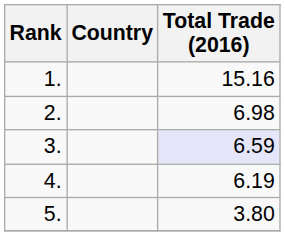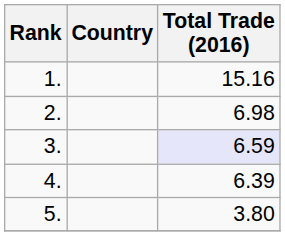4. | Total Trade (2016): 6.19 -> 6.39
